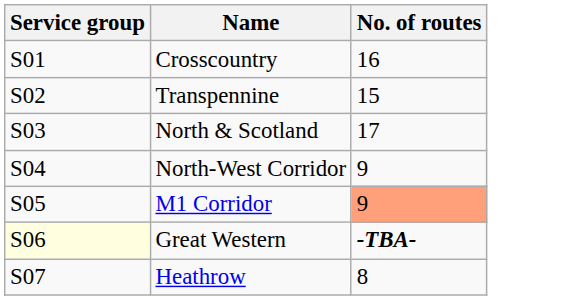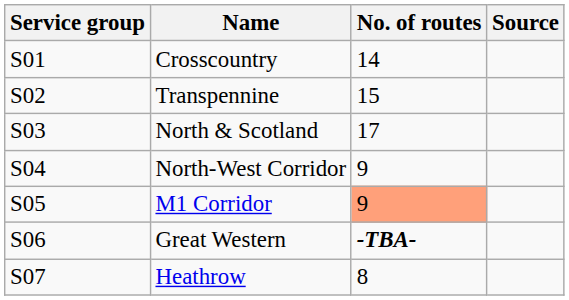+ column: Source
Crosscountry | No. of routes: 16 -> 14
Great Western | Service group: lightyellow background -> no background
